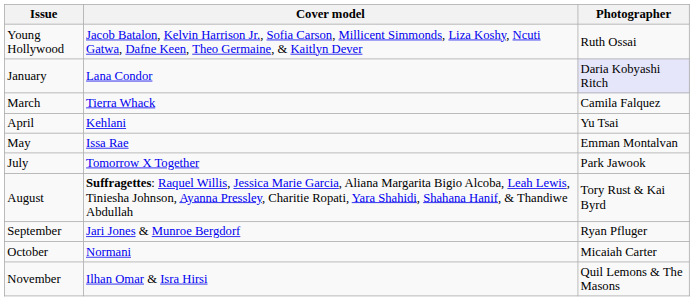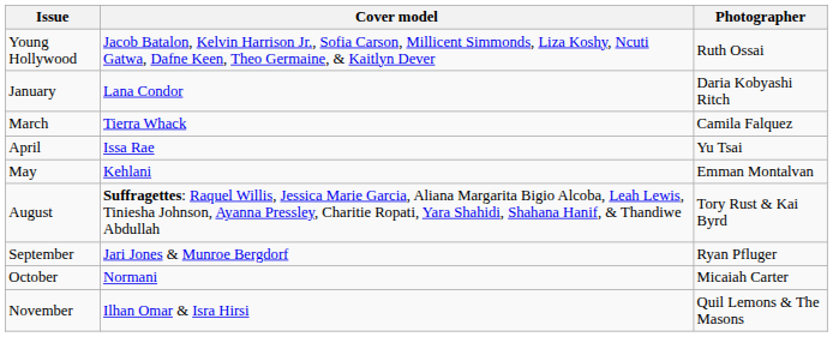January | Photographer: lavender background -> no background
April | Cover model: Kehlani -> Issa Rae
May | Cover model: Issa Rae -> Kehlani
- row: July | Tomorrow X Together | Park Jawook
